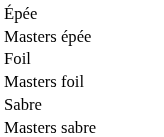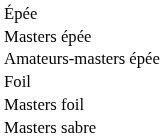+ row: Amateurs-masters épée
- row: Sabre
